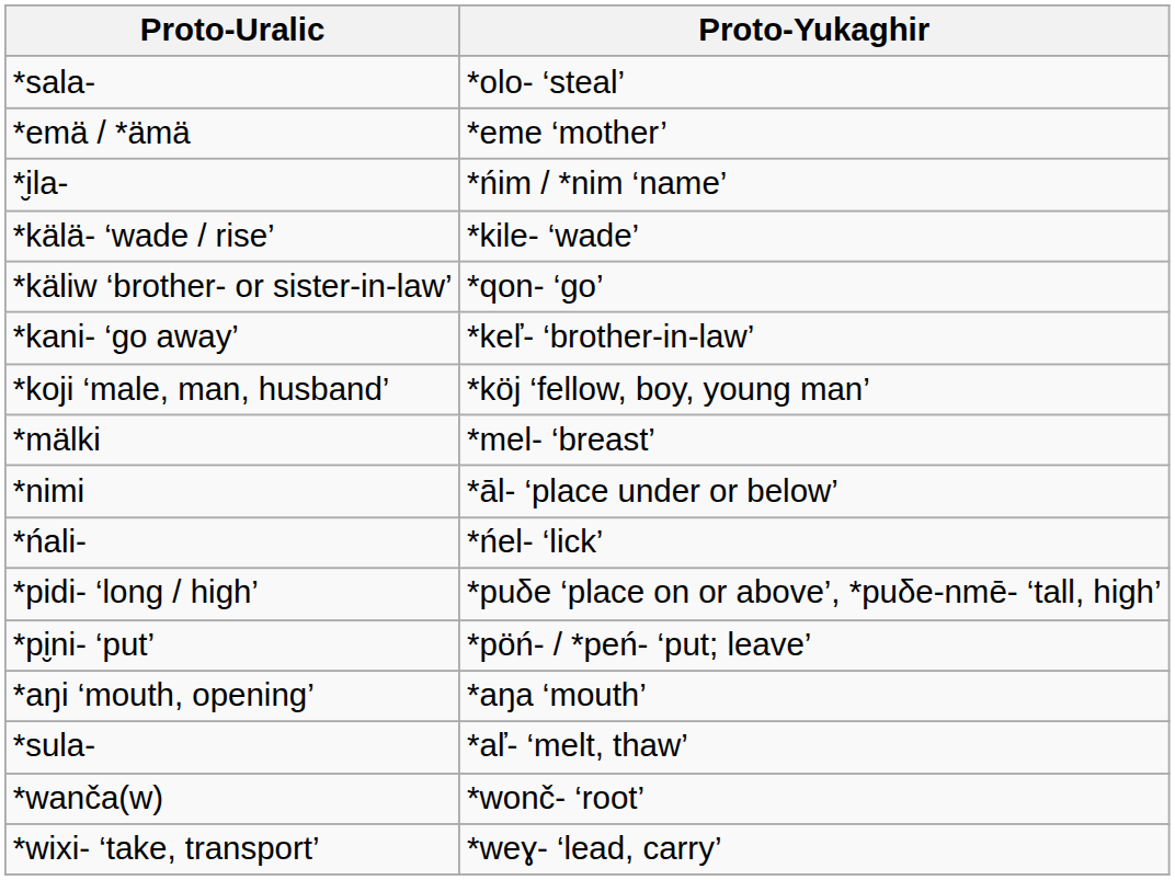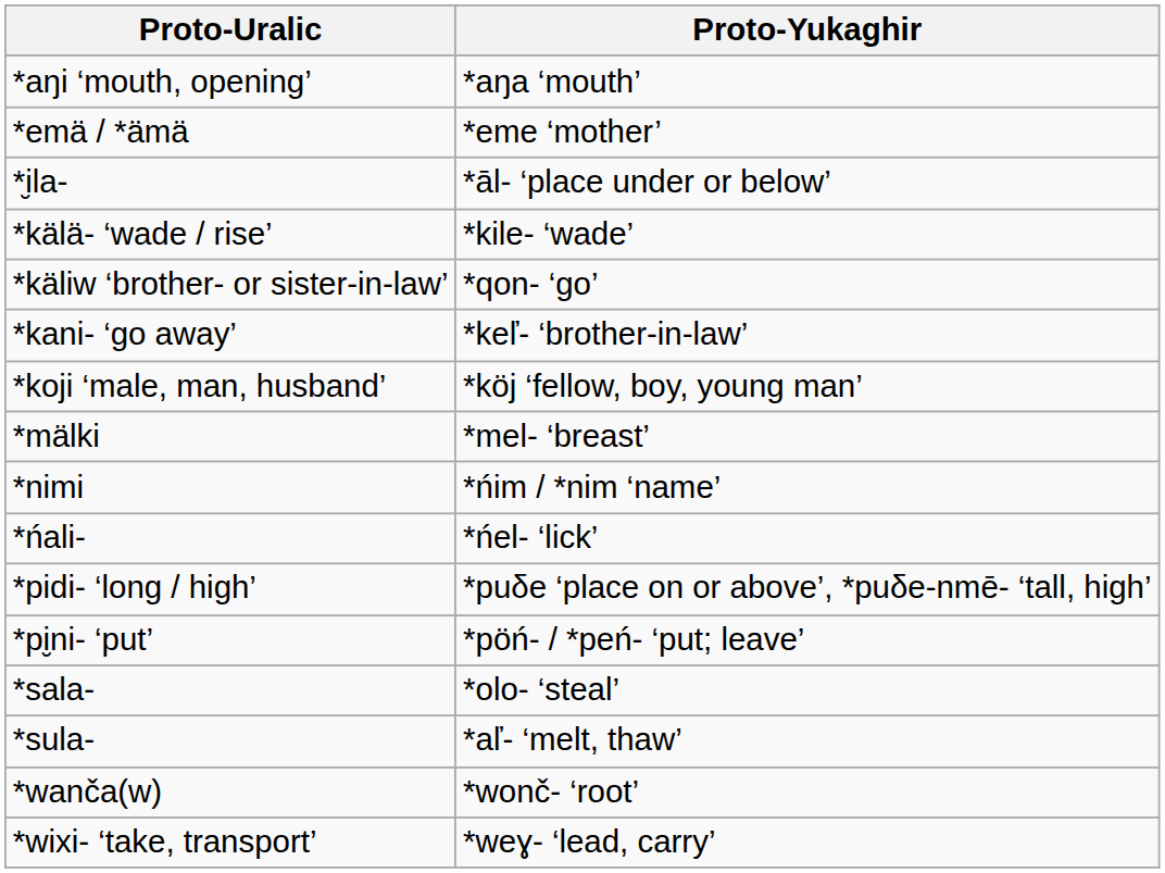rows swapped: *aŋi ‘mouth, opening’ <-> *sala-
*̮ila- | Proto-Yukaghir: *ńim / *nim ‘name’ -> *āl- ‘place under or below’
*nimi | Proto-Yukaghir: *āl- ‘place under or below’ -> *ńim / *nim ‘name’
